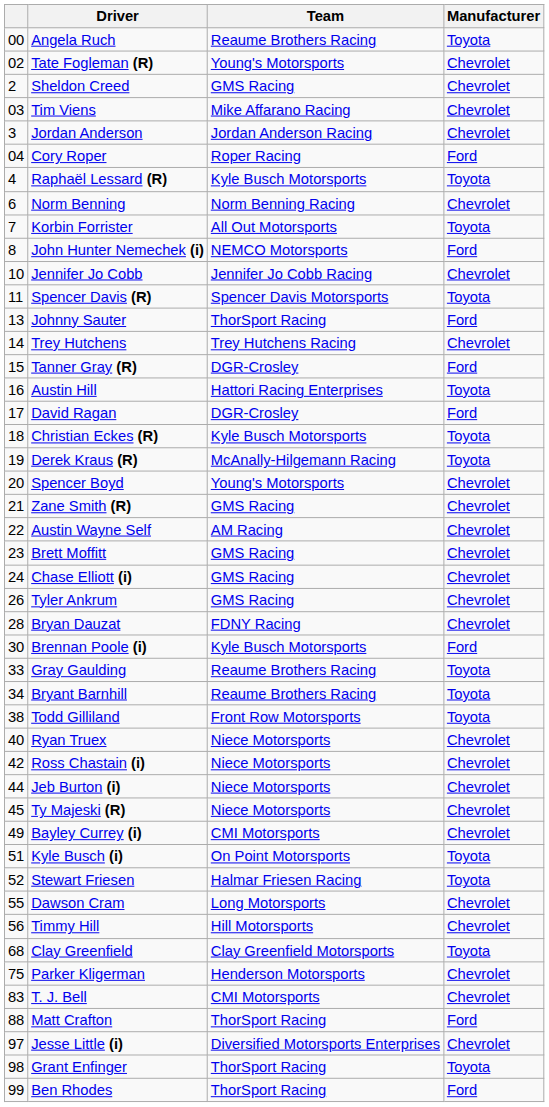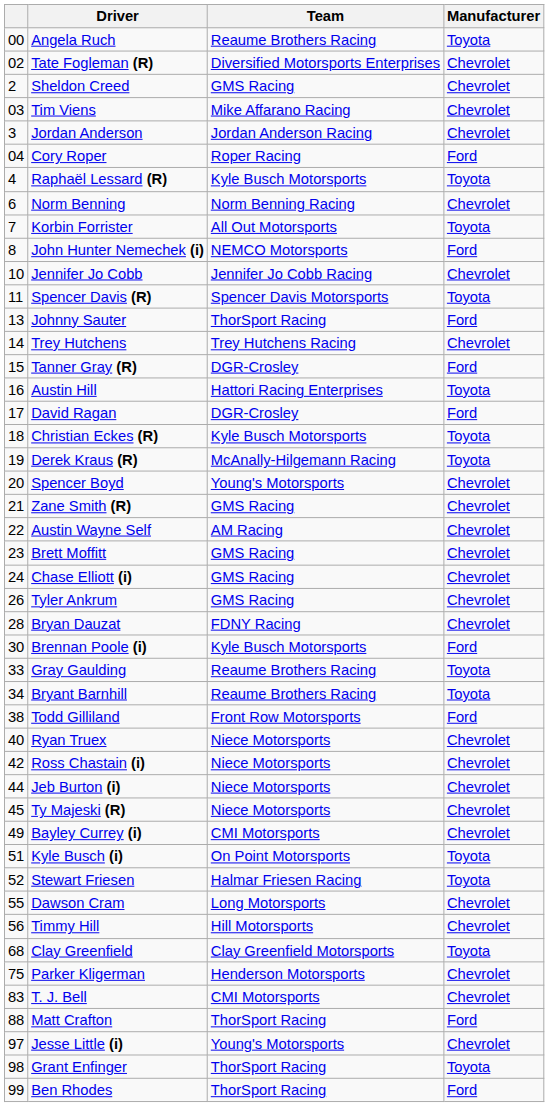Tate Fogleman (R) | Team: Young's Motorsports -> Diversified Motorsports Enterprises
Todd Gilliland | Manufacturer: Toyota -> Ford
Jesse Little (i) | Team: Diversified Motorsports Enterprises -> Young's Motorsports
